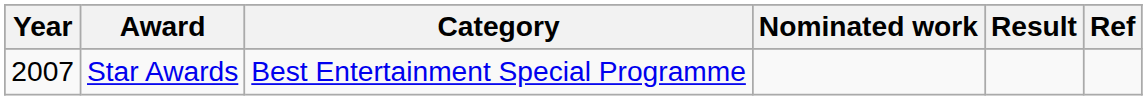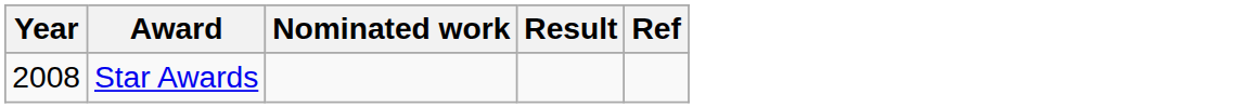- column: Category | Best Entertainment Special Programme
Star Awards | Year: 2007 -> 2008
